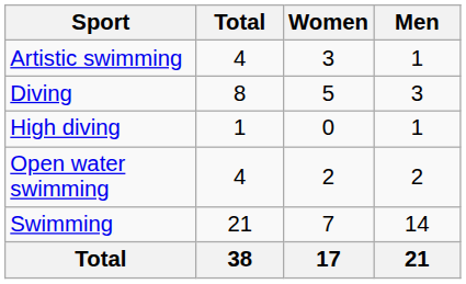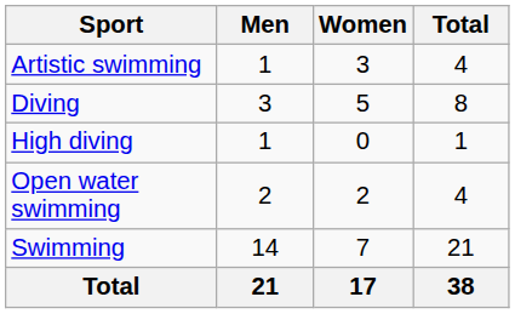columns swapped: Men <-> Total
